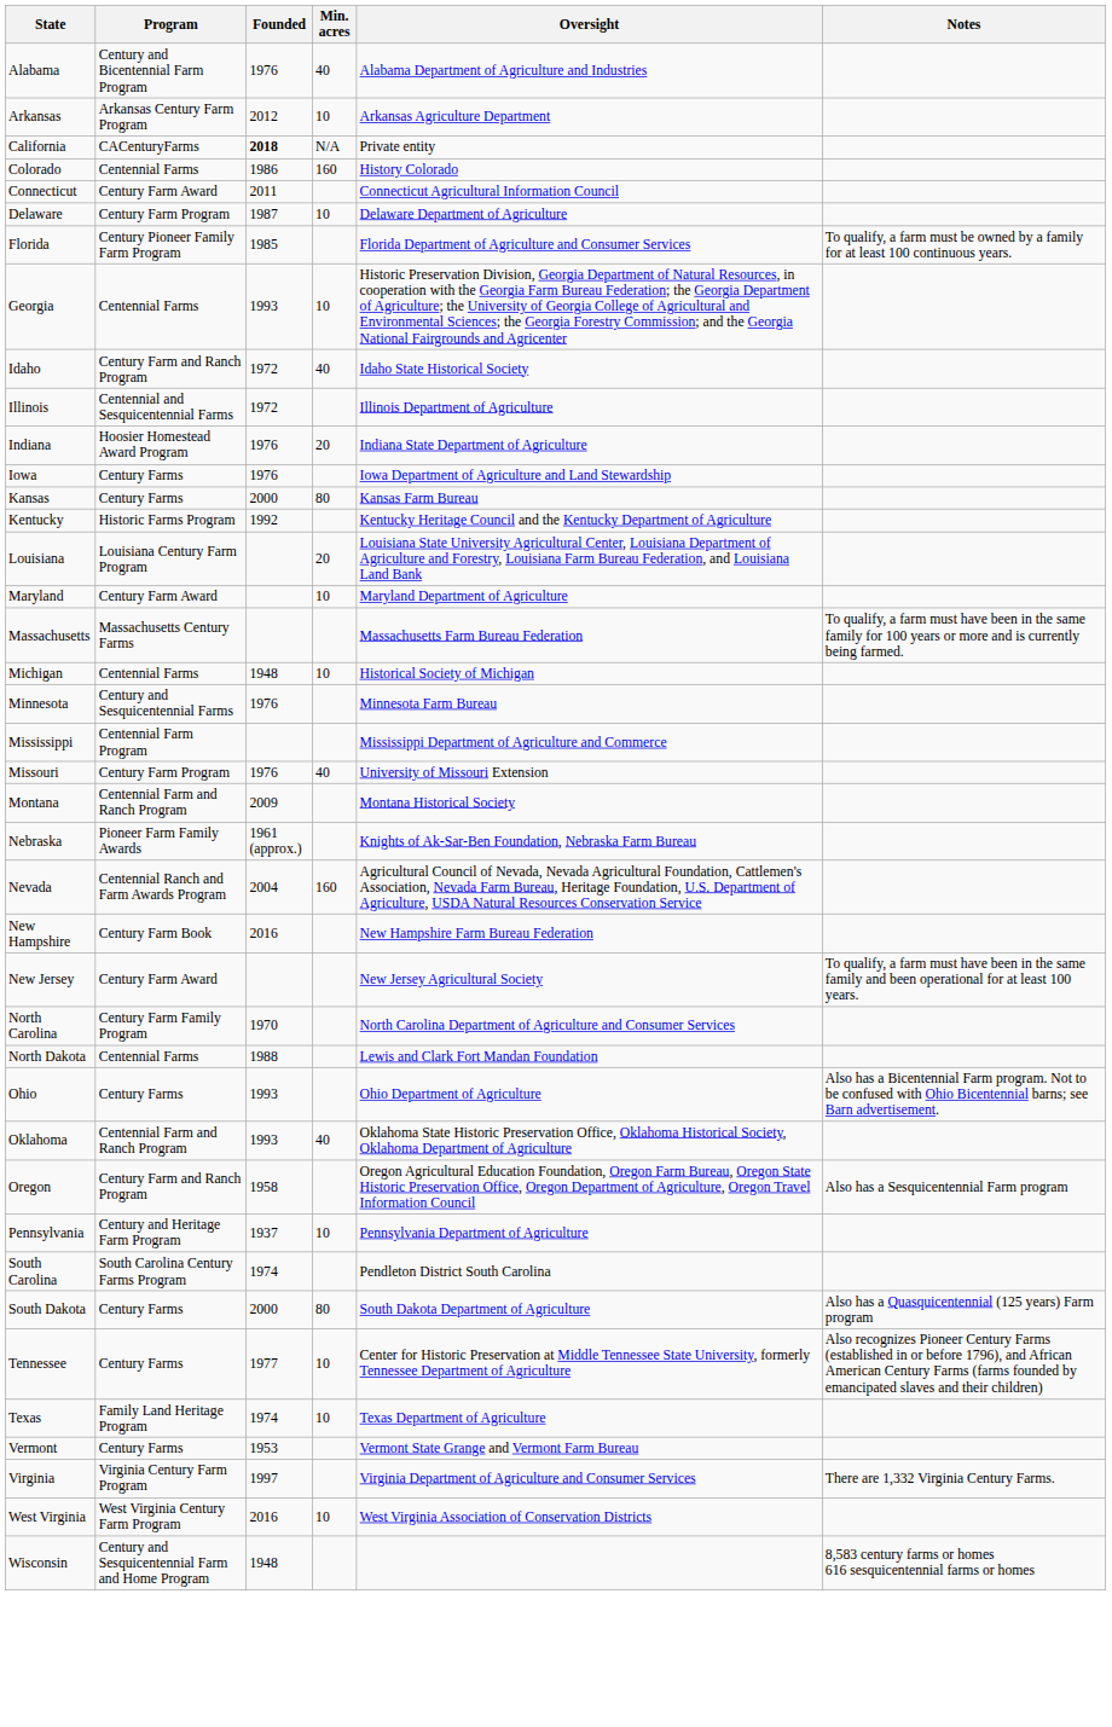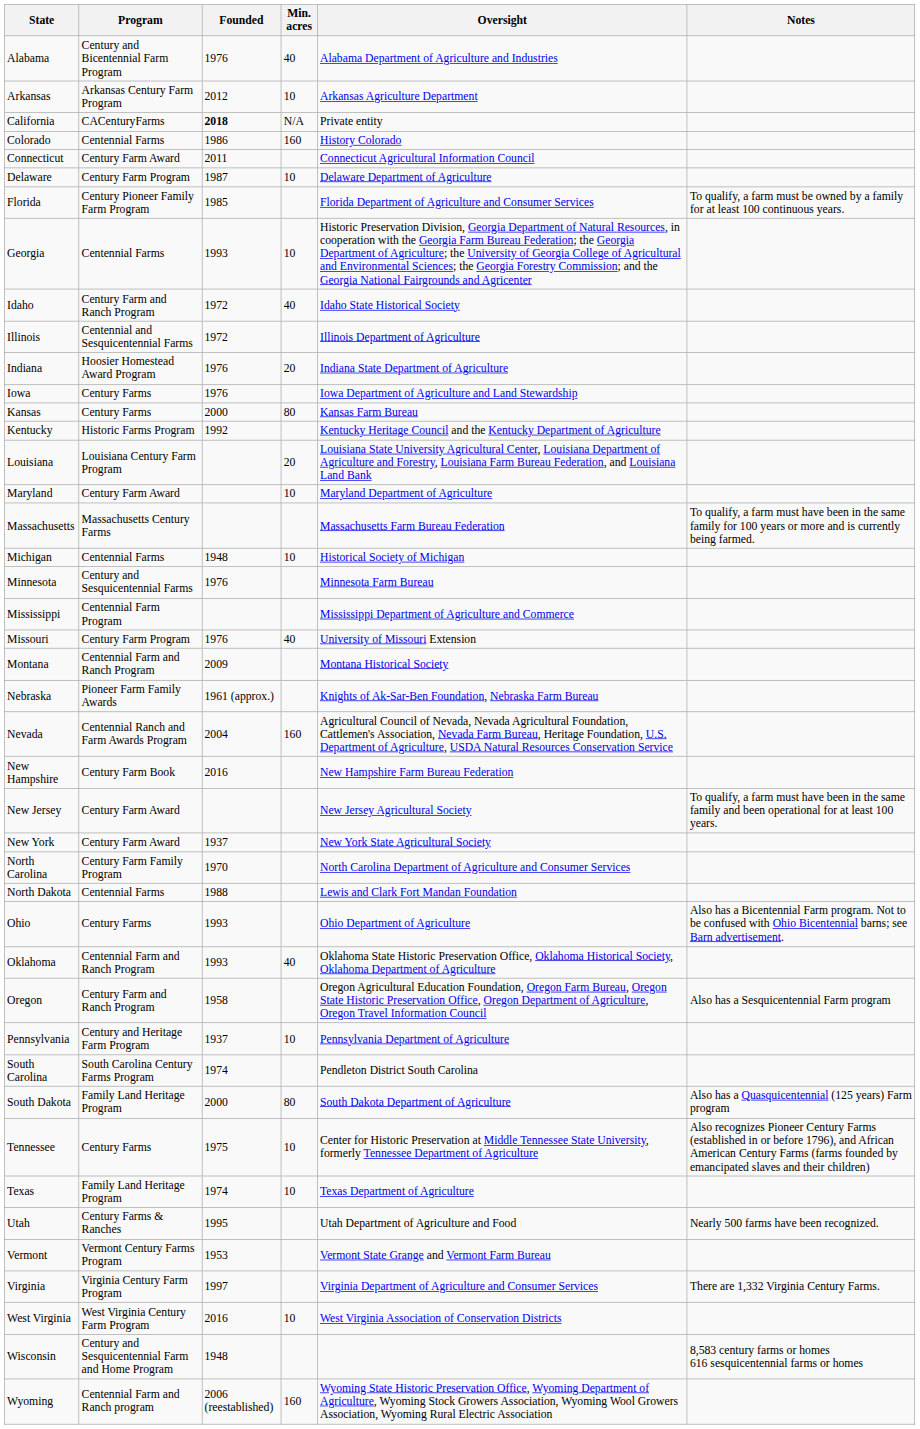+ row: New York | Century Farm Award | 1937 | New York State Agricultural Society
South Dakota | Program: Century Farms -> Family Land Heritage Program
Tennessee | Founded: 1977 -> 1975
+ row: Utah | Century Farms & Ranches | 1995 | Utah Department of Agriculture and Food | Nearly 500 farms have been recognized.
Vermont | Program: Century Farms -> Vermont Century Farms Program
+ row: Wyoming | Centennial Farm and Ranch program | 2006 (reestablished) | 160 | Wyoming State Historic Preservation Office, Wyoming Department of Agriculture, Wyoming Stock Growers Association, Wyoming Wool Growers Association, Wyoming Rural Electric Association
